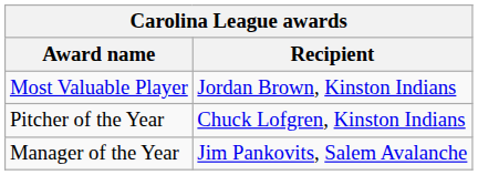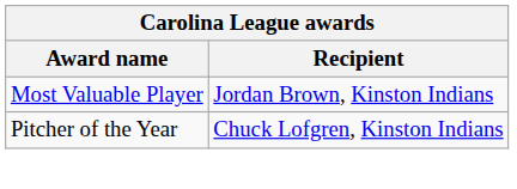- row: Manager of the Year | Jim Pankovits, Salem Avalanche
